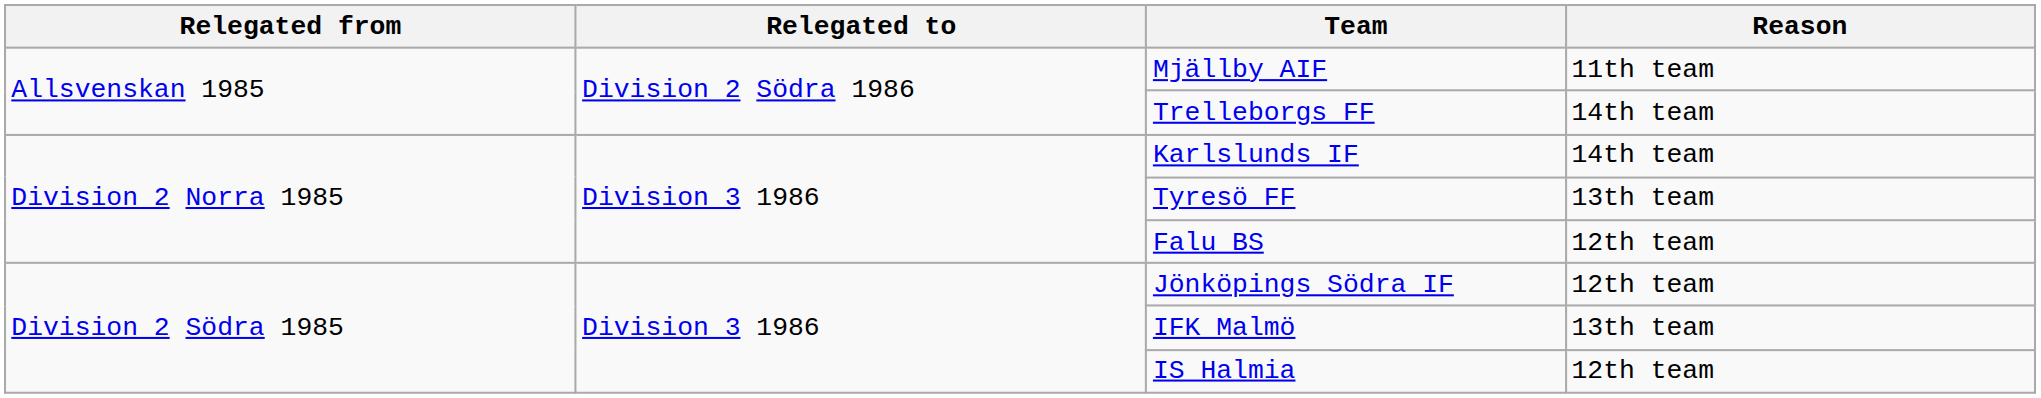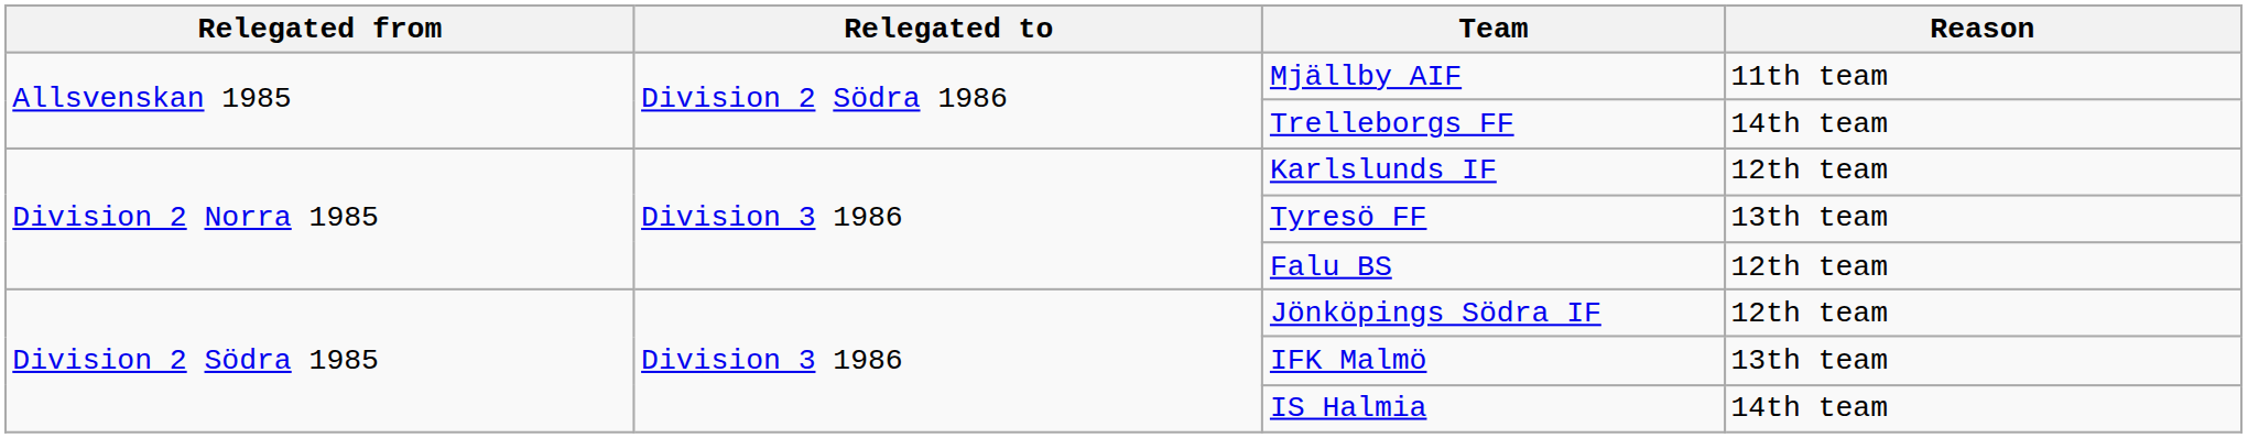Karlslunds IF | Reason: 14th team -> 12th team
IS Halmia | Reason: 12th team -> 14th team
